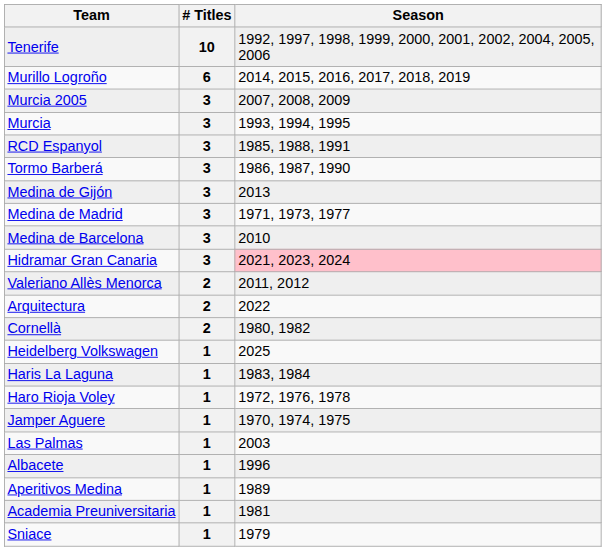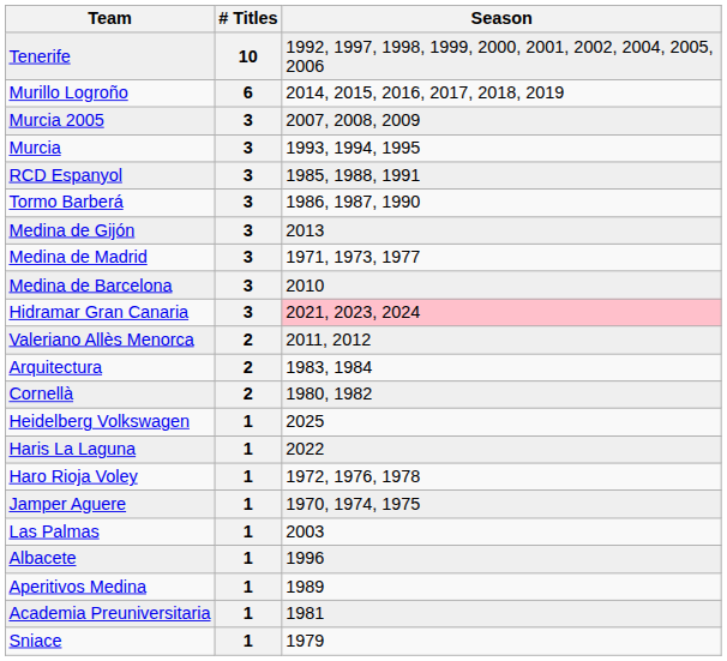Arquitectura | Season: 2022 -> 1983, 1984
Haris La Laguna | Season: 1983, 1984 -> 2022
